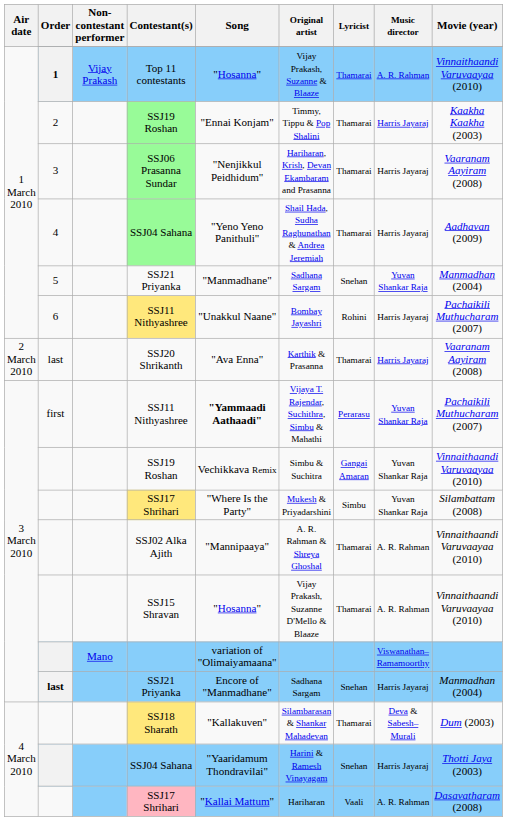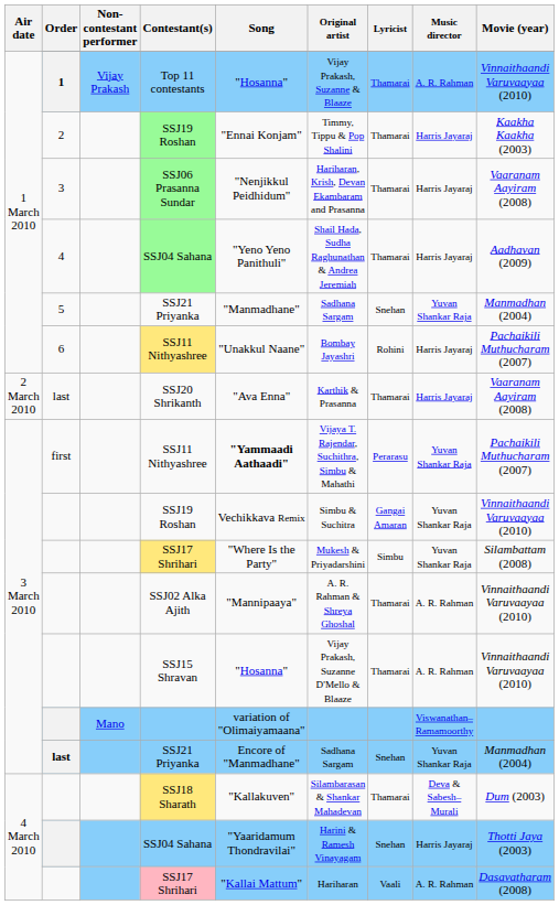3 March 2010 / SSJ21 Priyanka | Music director: Harris Jayaraj -> Yuvan Shankar Raja
